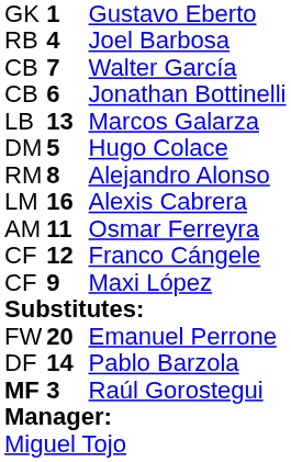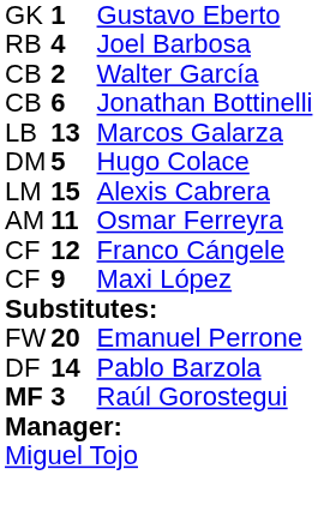Walter García | column 2: 7 -> 2
- row: RM | 8 | Alejandro Alonso
Alexis Cabrera | column 2: 16 -> 15
